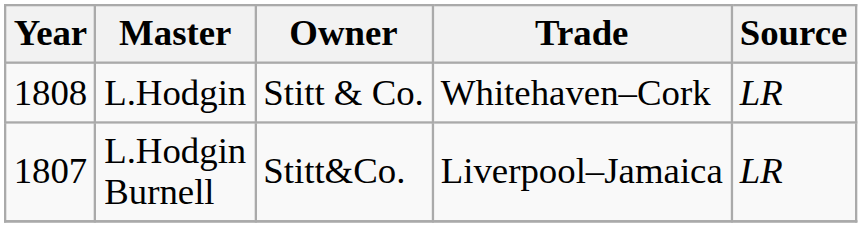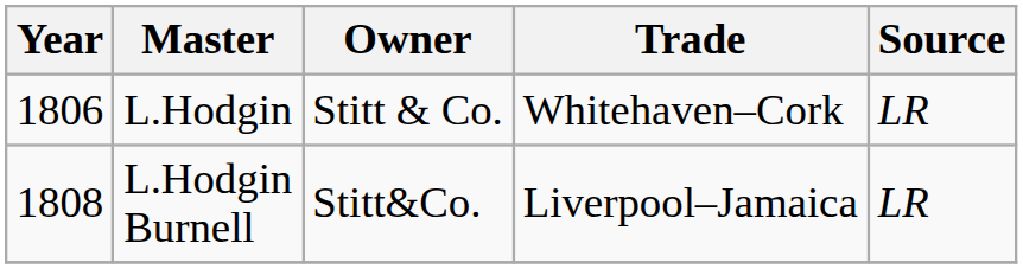L.Hodgin | Year: 1808 -> 1806
L.Hodgin Burnell | Year: 1807 -> 1808
